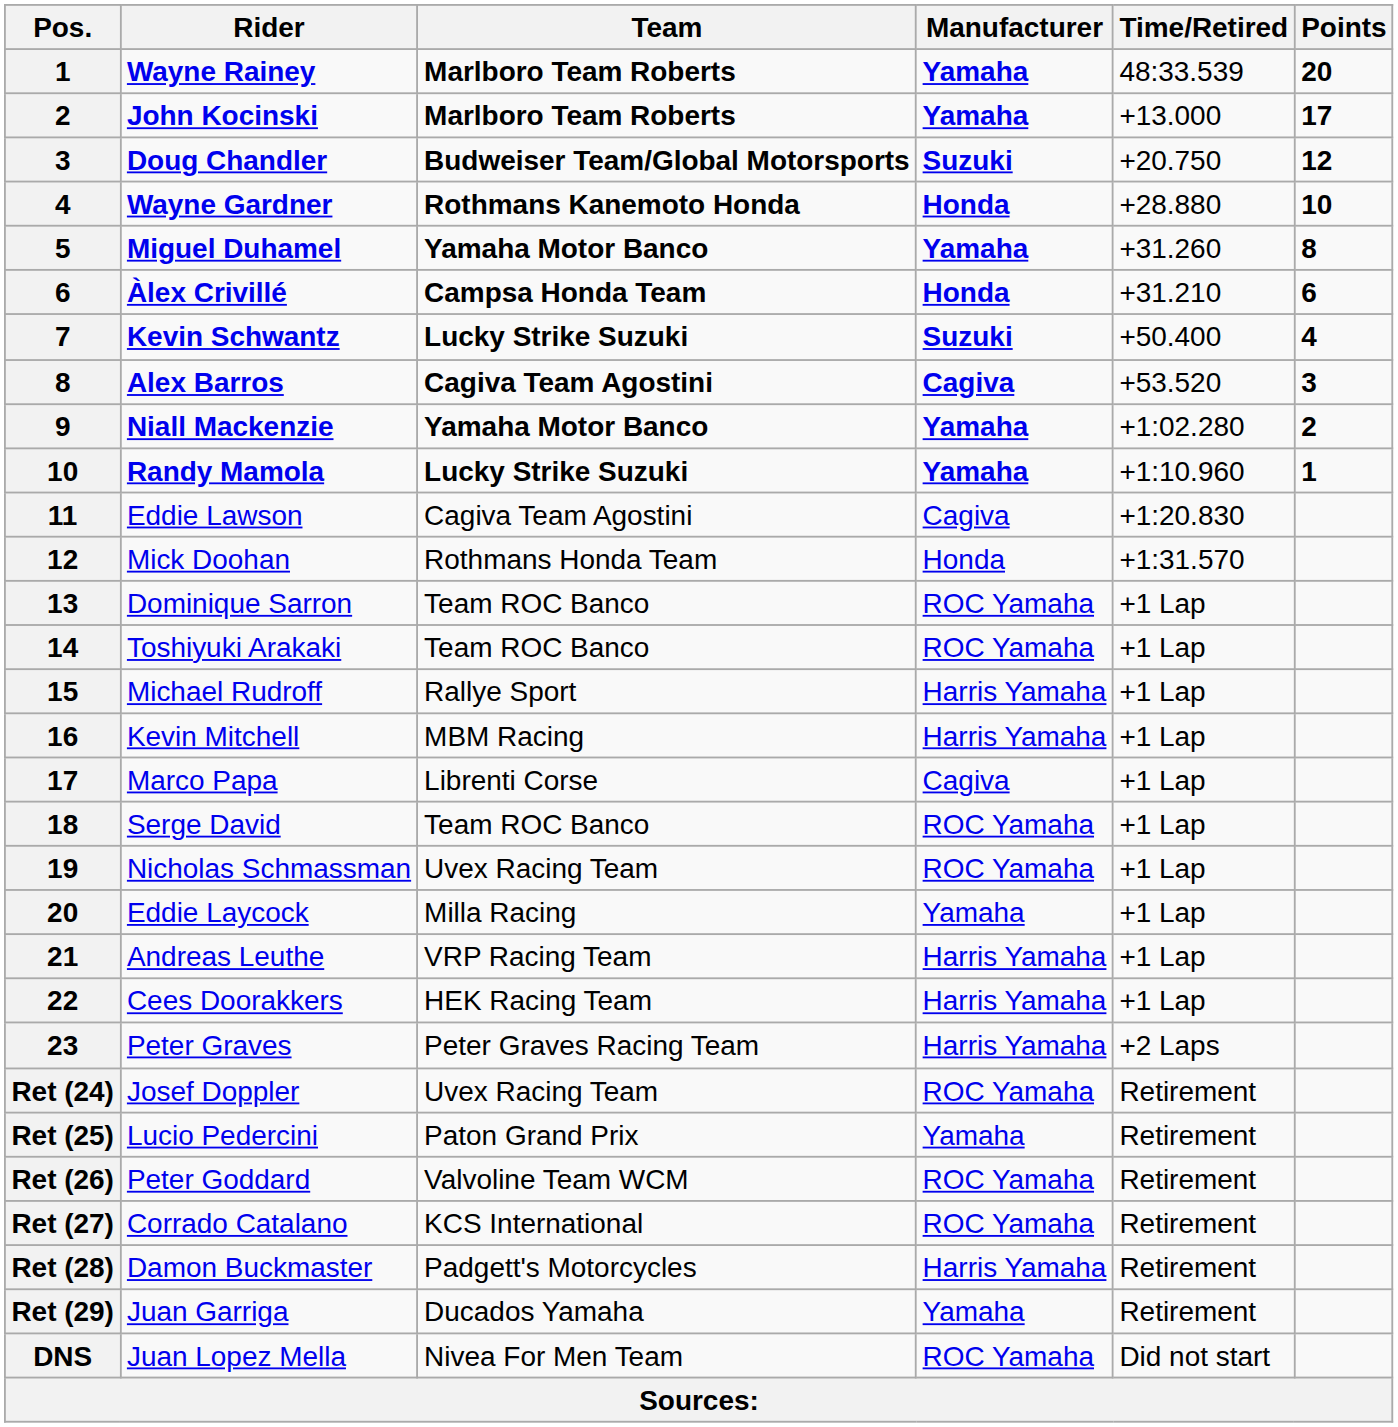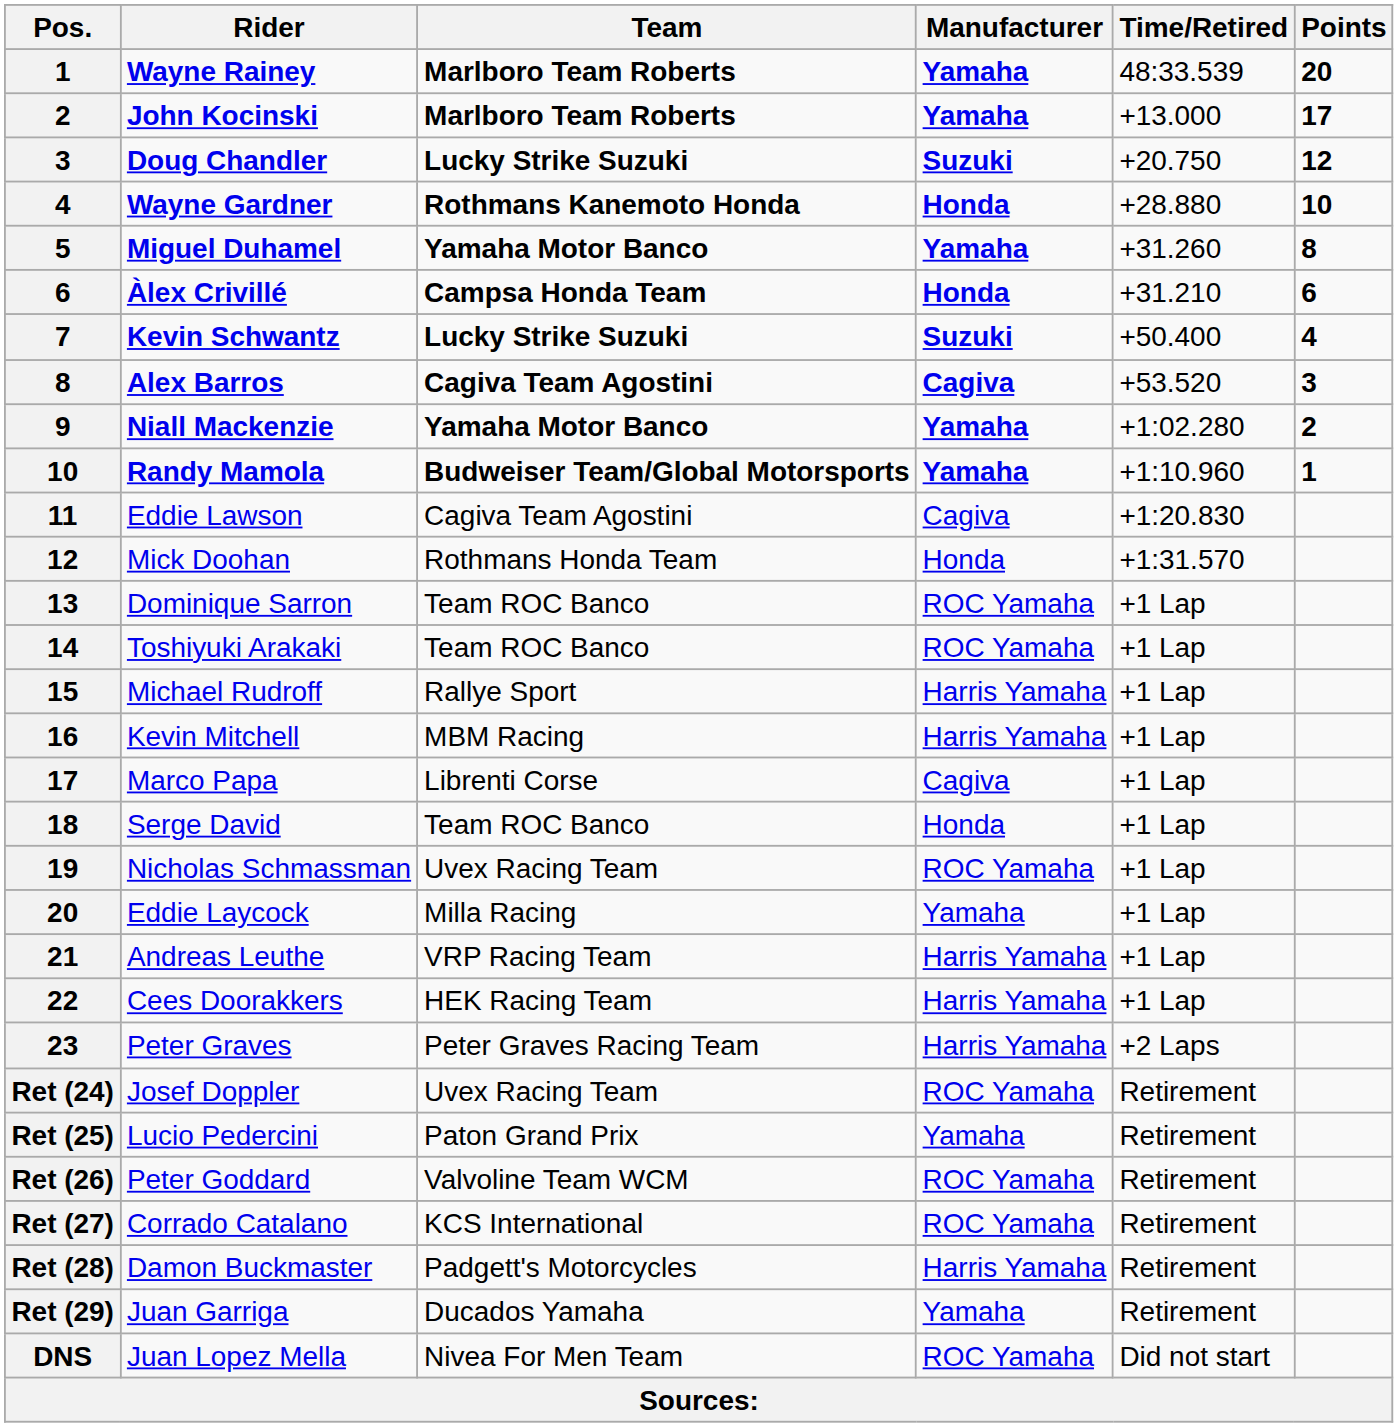Doug Chandler | Team: Budweiser Team/Global Motorsports -> Lucky Strike Suzuki
Randy Mamola | Team: Lucky Strike Suzuki -> Budweiser Team/Global Motorsports
Serge David | Manufacturer: ROC Yamaha -> Honda
